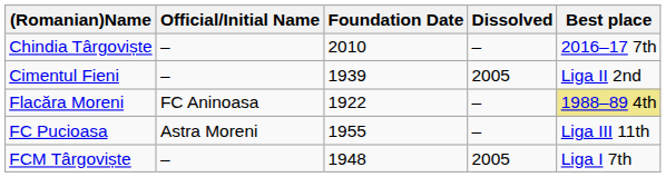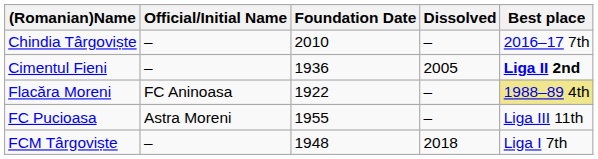Cimentul Fieni | Foundation Date: 1939 -> 1936
Cimentul Fieni | Best place: normal -> bold
FCM Târgoviște | Dissolved: 2005 -> 2018
